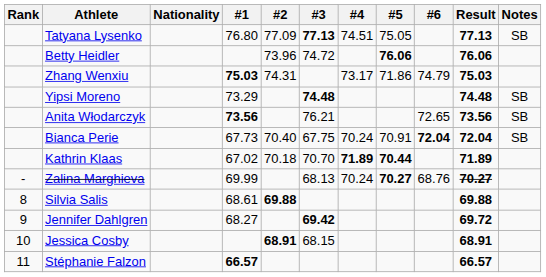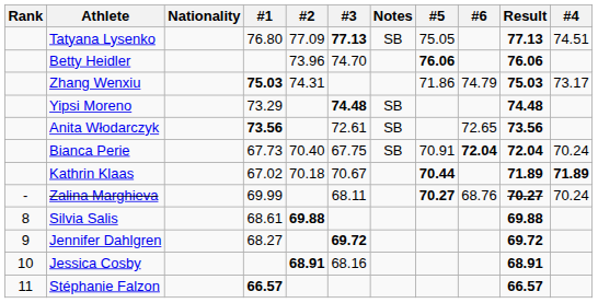columns swapped: #4 <-> Notes
Betty Heidler | #3: 74.72 -> 74.70
Anita Włodarczyk | #3: 76.21 -> 72.61
Kathrin Klaas | #3: 70.70 -> 70.67
Zalina Marghieva | #3: 68.13 -> 68.11
Jennifer Dahlgren | #3: 69.42 -> 69.72
Jessica Cosby | #3: 68.15 -> 68.16
